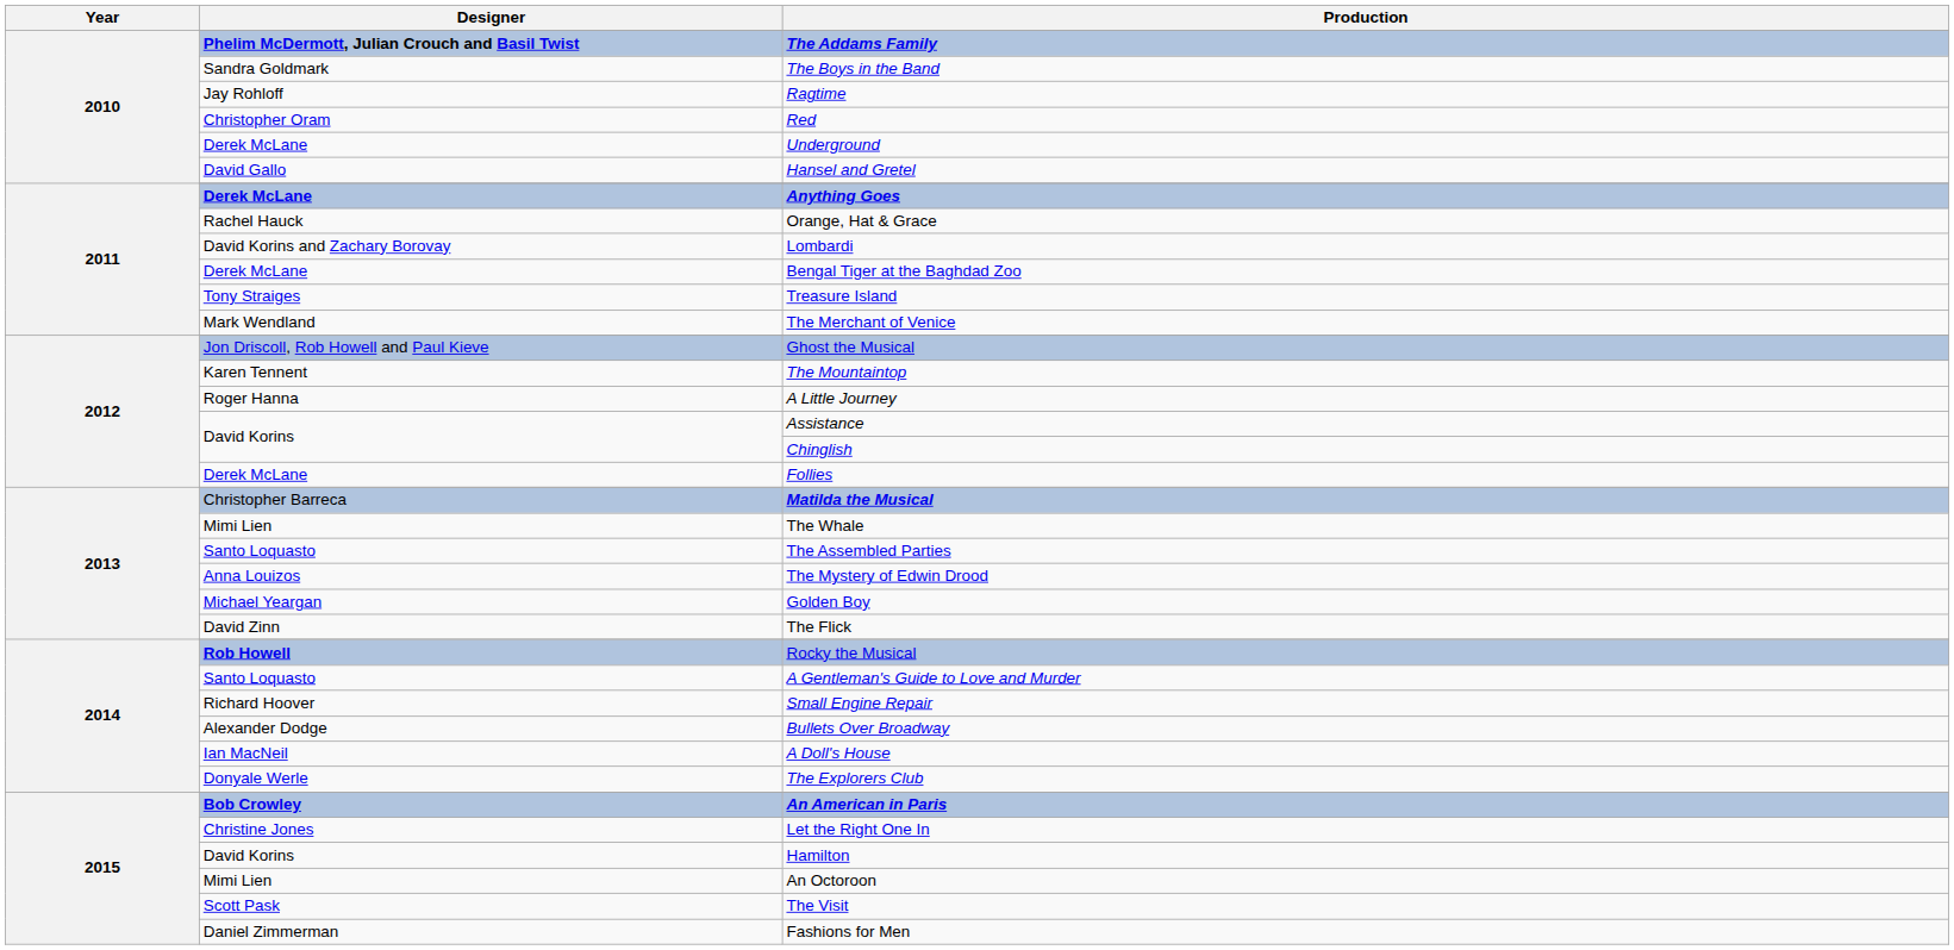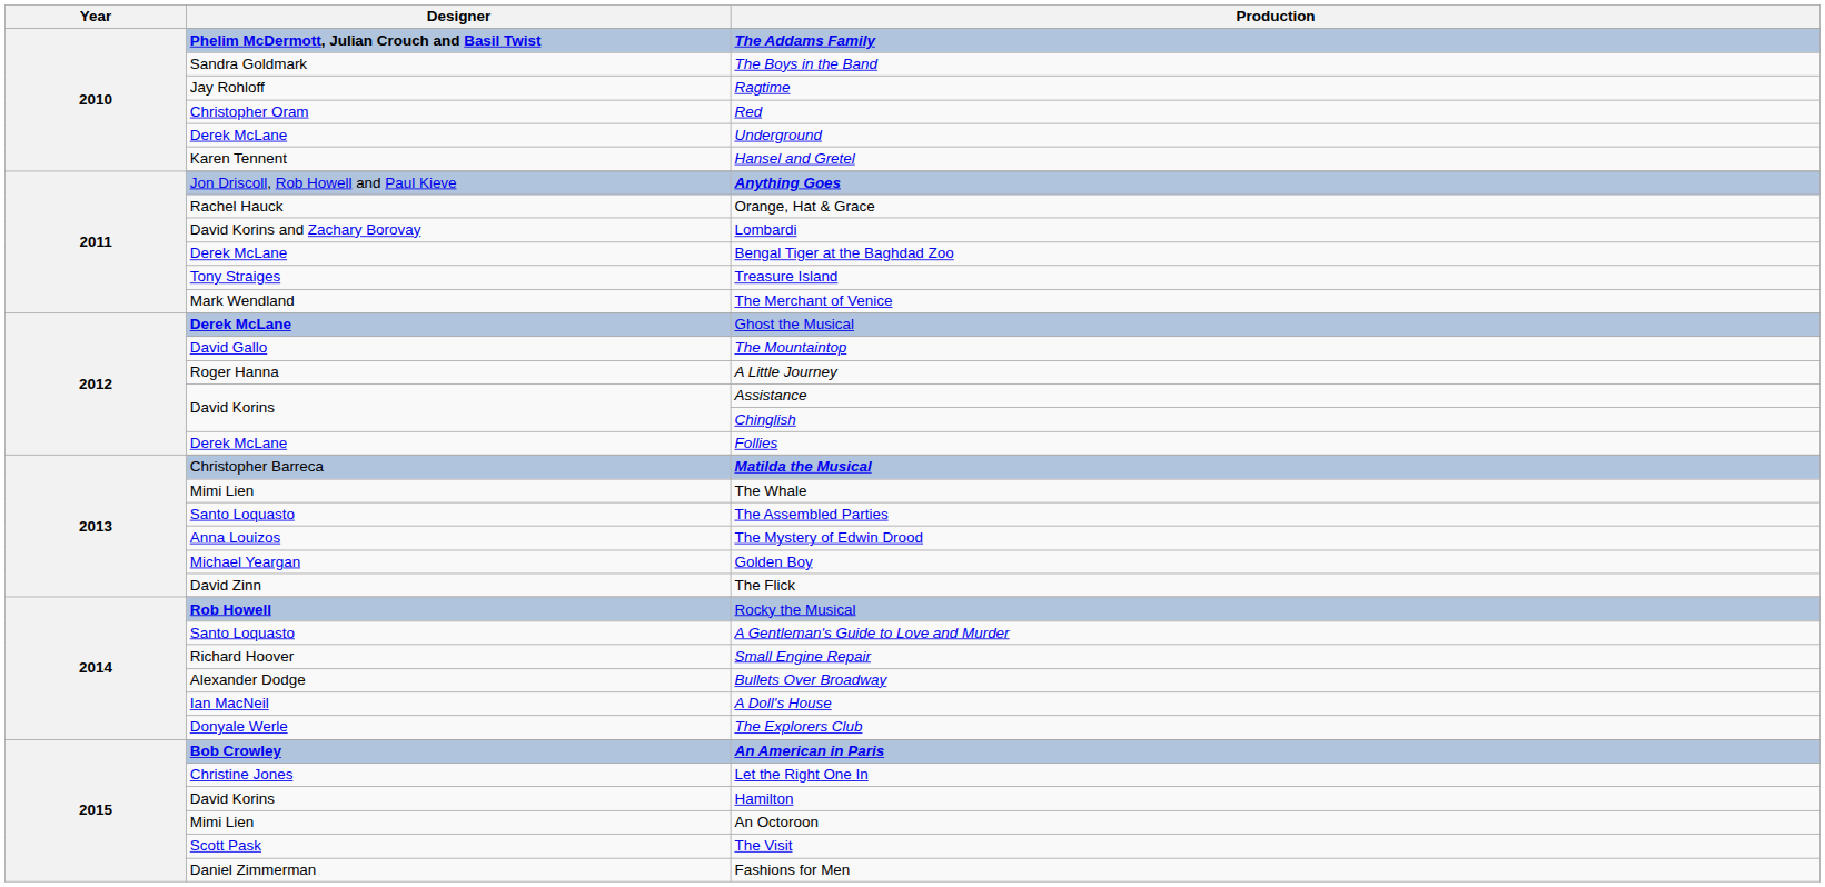Hansel and Gretel | Designer: David Gallo -> Karen Tennent
Anything Goes | Designer: Derek McLane -> Jon Driscoll, Rob Howell and Paul Kieve
Ghost the Musical | Designer: Jon Driscoll, Rob Howell and Paul Kieve -> Derek McLane
The Mountaintop | Designer: Karen Tennent -> David Gallo
